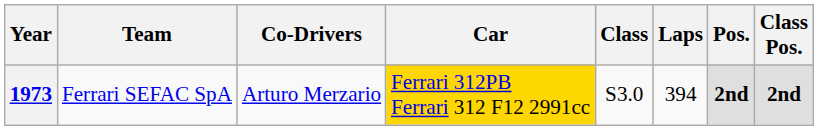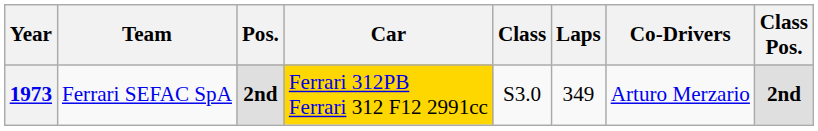columns swapped: Co-Drivers <-> Pos.
1973 | Laps: 394 -> 349
